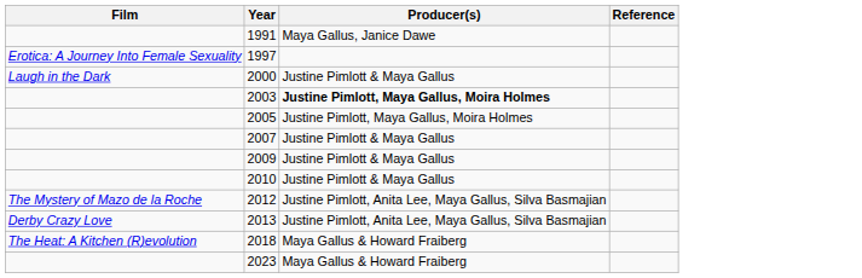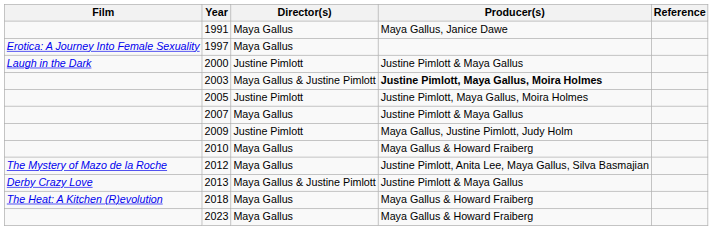+ column: Director(s) | Maya Gallus | Maya Gallus | Justine Pimlott | Maya Gallus & Justine Pimlott | Justine Pimlott | Maya Gallus | Justine Pimlott | Maya Gallus | Maya Gallus | Maya Gallus & Justine Pimlott | Maya Gallus | Maya Gallus
2009 | Producer(s): Justine Pimlott & Maya Gallus -> Maya Gallus, Justine Pimlott, Judy Holm
2010 | Producer(s): Justine Pimlott & Maya Gallus -> Maya Gallus & Howard Fraiberg
2013 | Producer(s): Justine Pimlott, Anita Lee, Maya Gallus, Silva Basmajian -> Justine Pimlott & Maya Gallus
